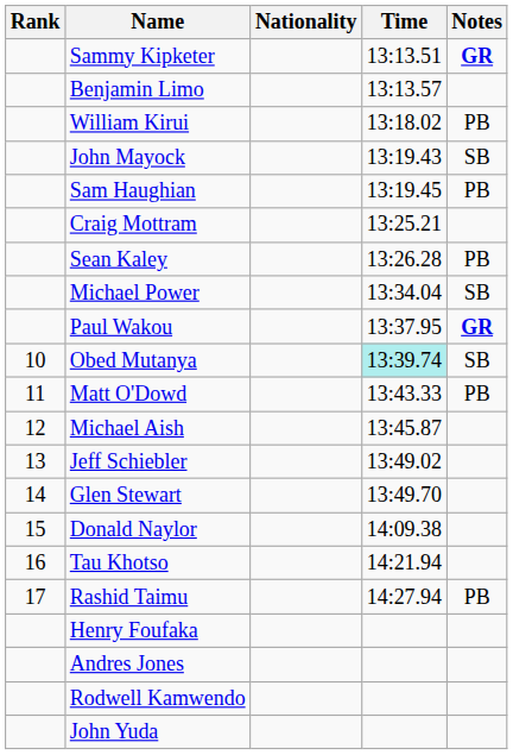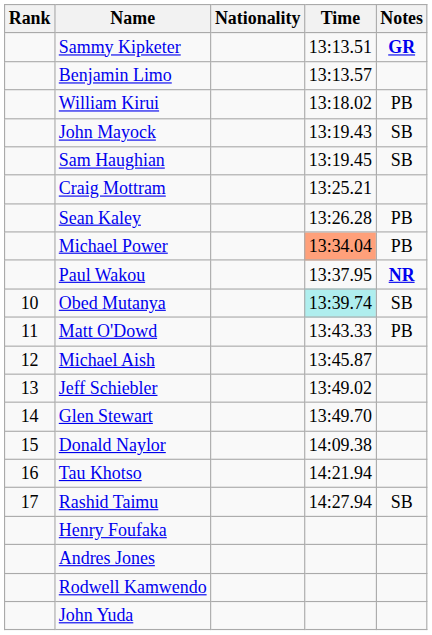Sam Haughian | Notes: PB -> SB
Michael Power | Time: no background -> lightsalmon background
Michael Power | Notes: SB -> PB
Paul Wakou | Notes: GR -> NR
Rashid Taimu | Notes: PB -> SB
